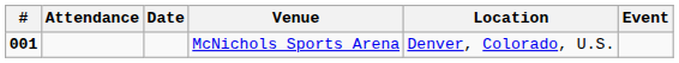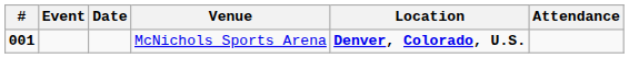columns swapped: Event <-> Attendance
McNichols Sports Arena | Location: normal -> bold
